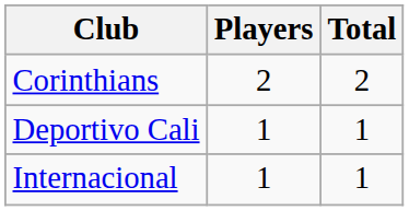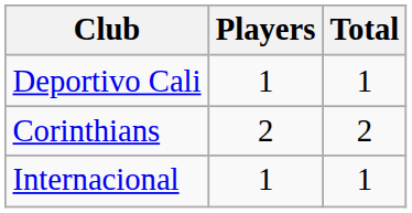rows swapped: Corinthians <-> Deportivo Cali
